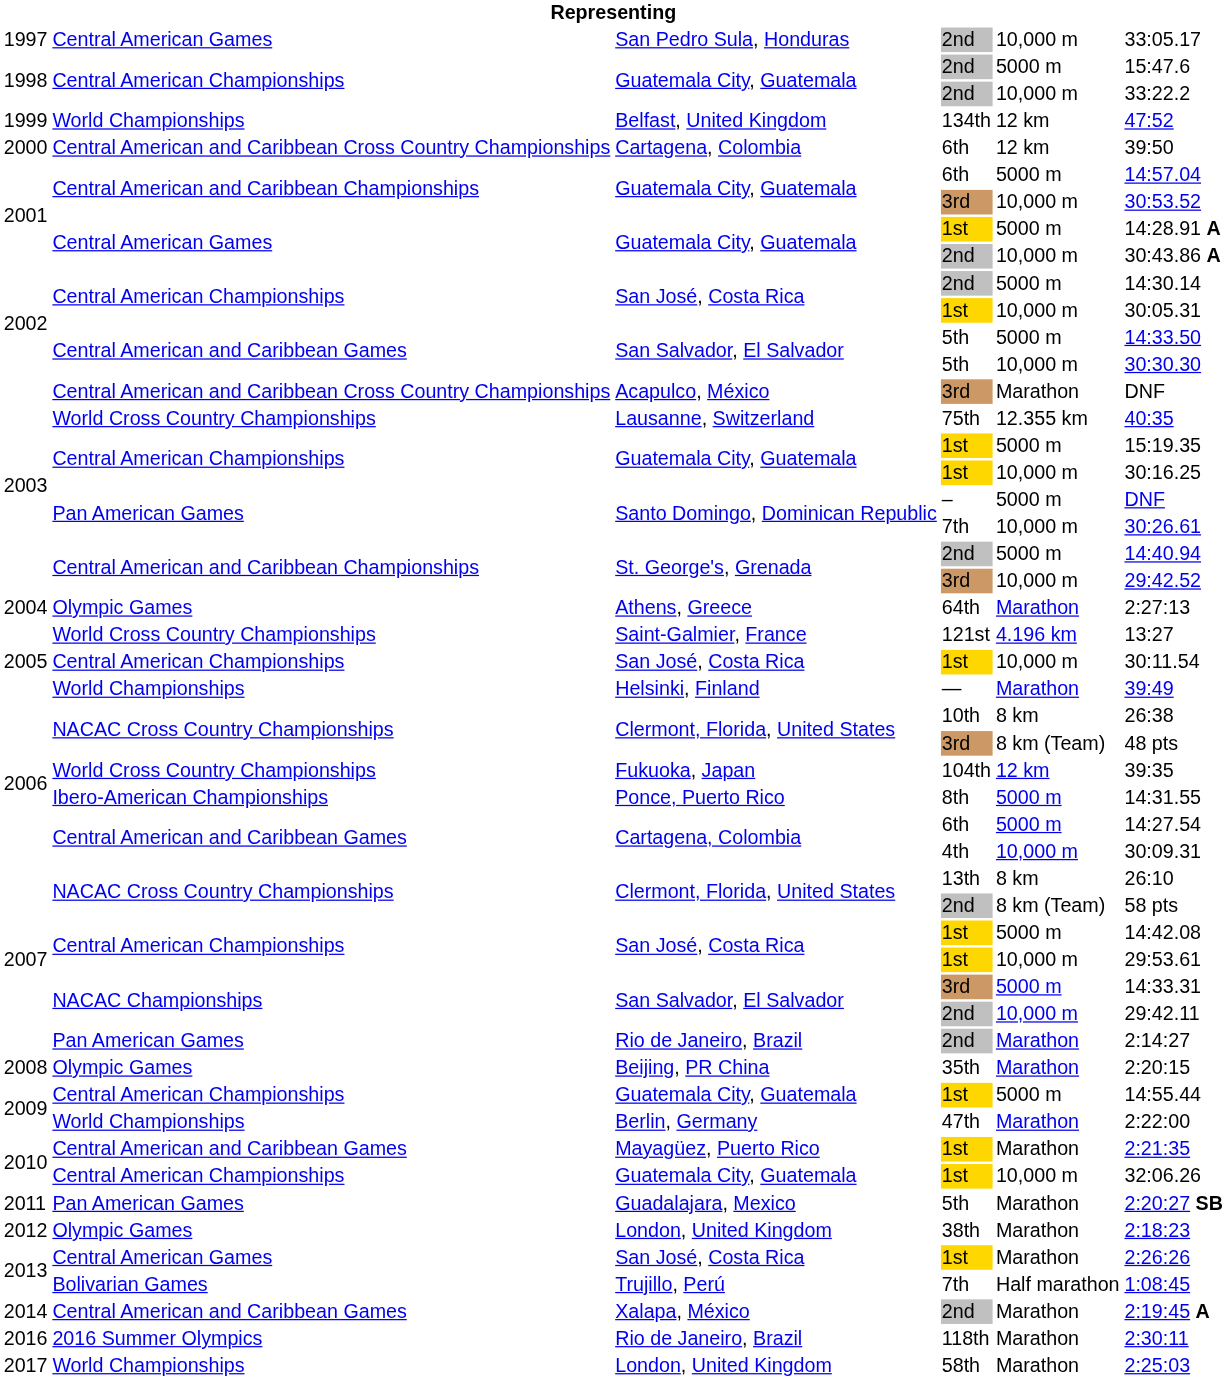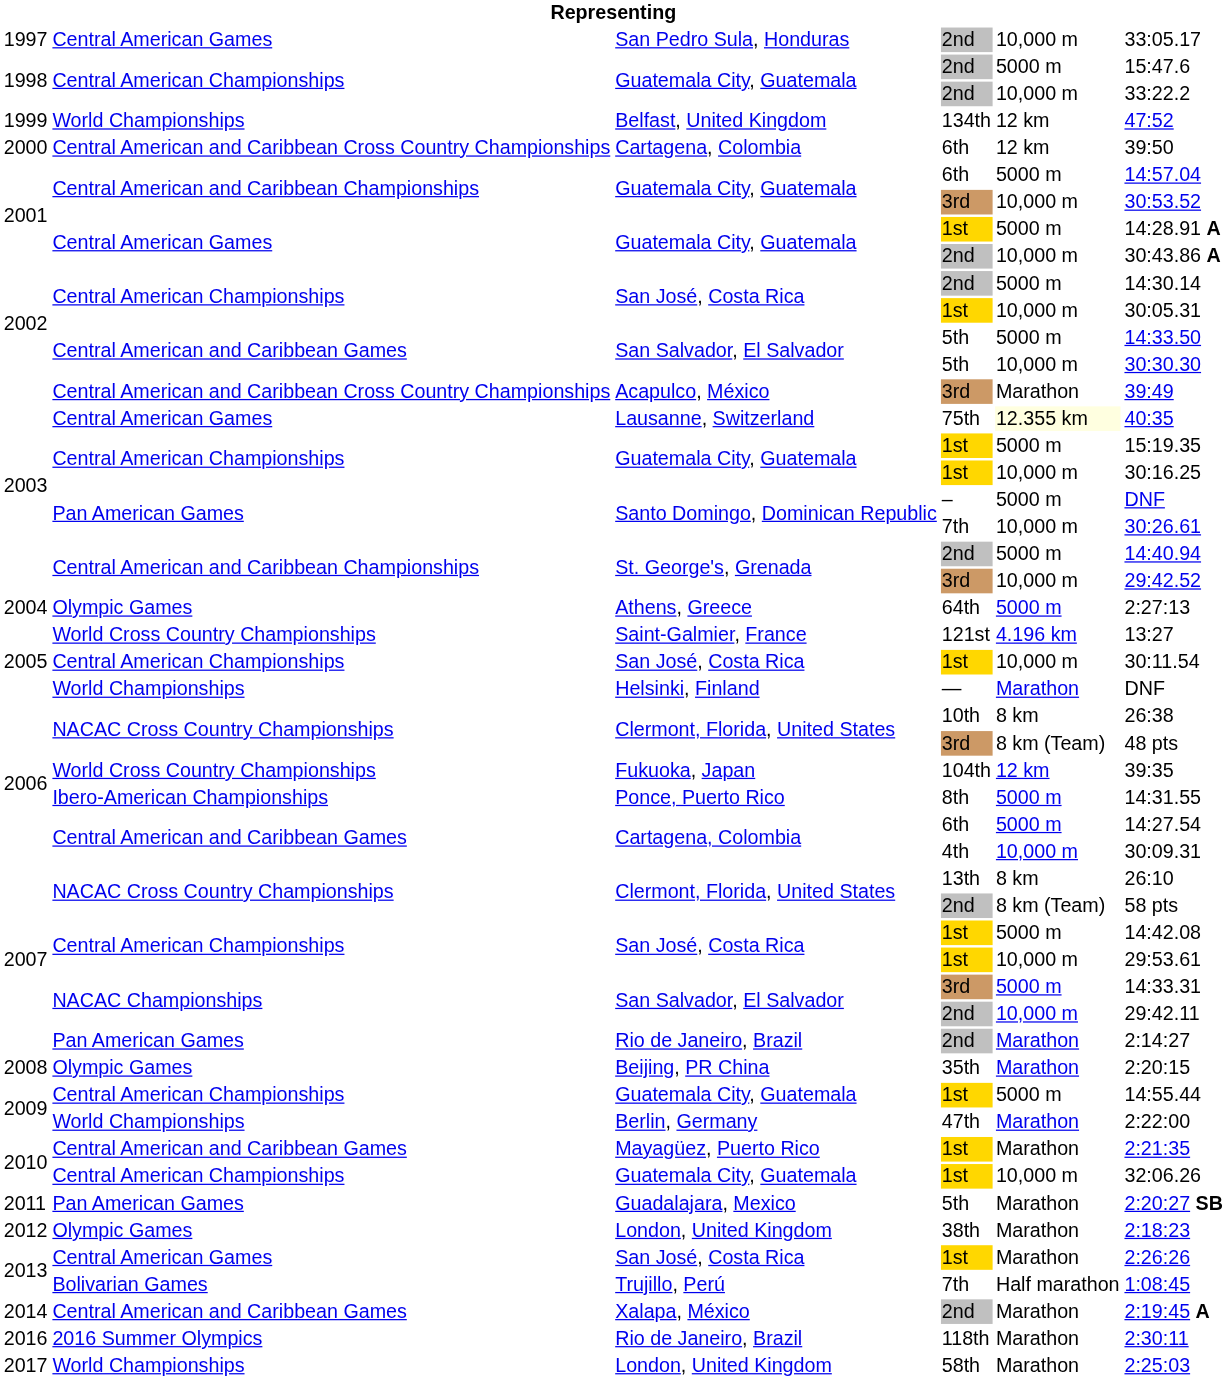Acapulco, México | column 6: DNF -> 39:49
Lausanne, Switzerland | column 2: World Cross Country Championships -> Central American Games
Lausanne, Switzerland | column 5: no background -> lightyellow background
Athens, Greece | column 5: Marathon -> 5000 m
Helsinki, Finland | column 6: 39:49 -> DNF
